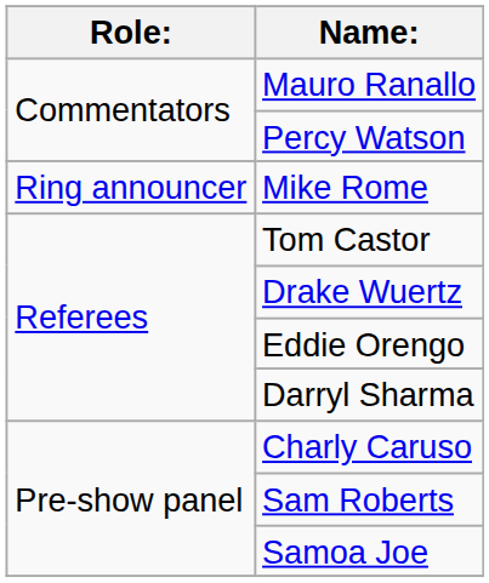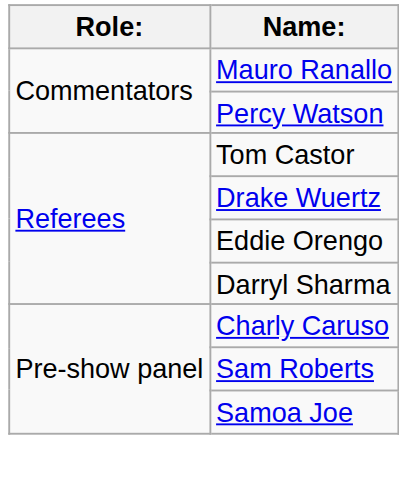- row: Ring announcer | Mike Rome
